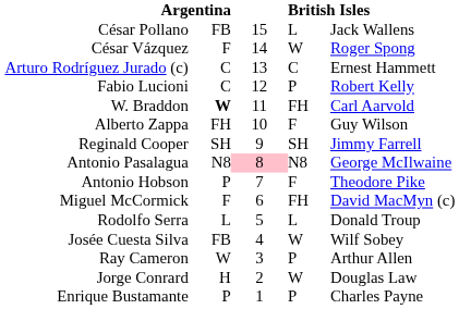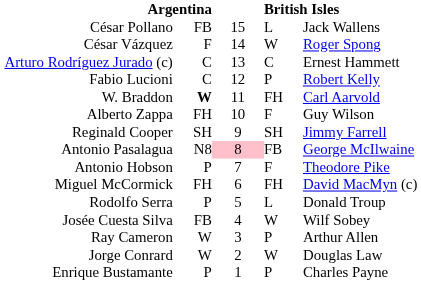Antonio Pasalagua | column 4: N8 -> FB
Miguel McCormick | column 2: F -> FH
Rodolfo Serra | column 2: L -> P
Jorge Conrard | column 2: H -> W
